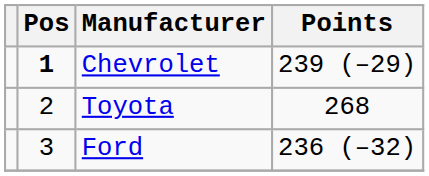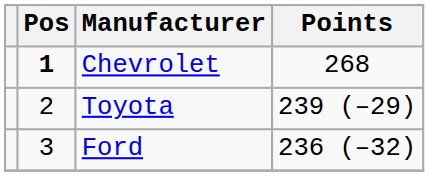Chevrolet | Points: 239 (–29) -> 268
Toyota | Points: 268 -> 239 (–29)
